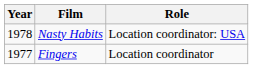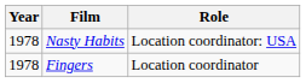Fingers | Year: 1977 -> 1978
